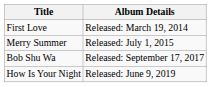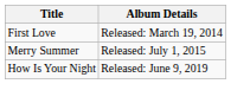- row: Bob Shu Wa | Released: September 17, 2017
